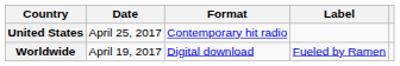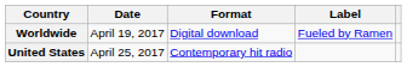rows swapped: Worldwide <-> United States
